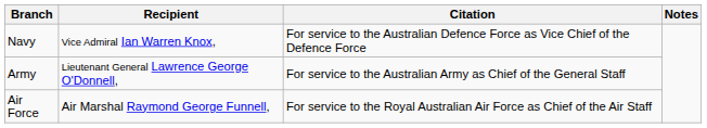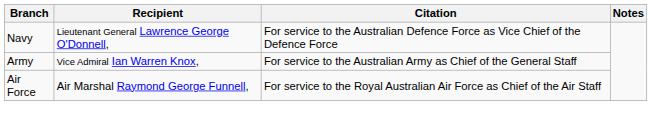Navy | Recipient: Vice Admiral Ian Warren Knox, -> Lieutenant General Lawrence George O'Donnell,
Army | Recipient: Lieutenant General Lawrence George O'Donnell, -> Vice Admiral Ian Warren Knox,
